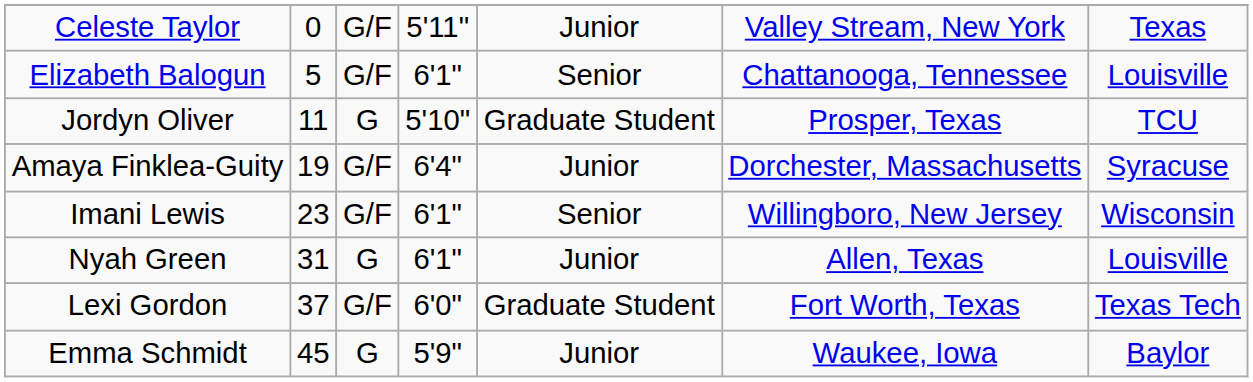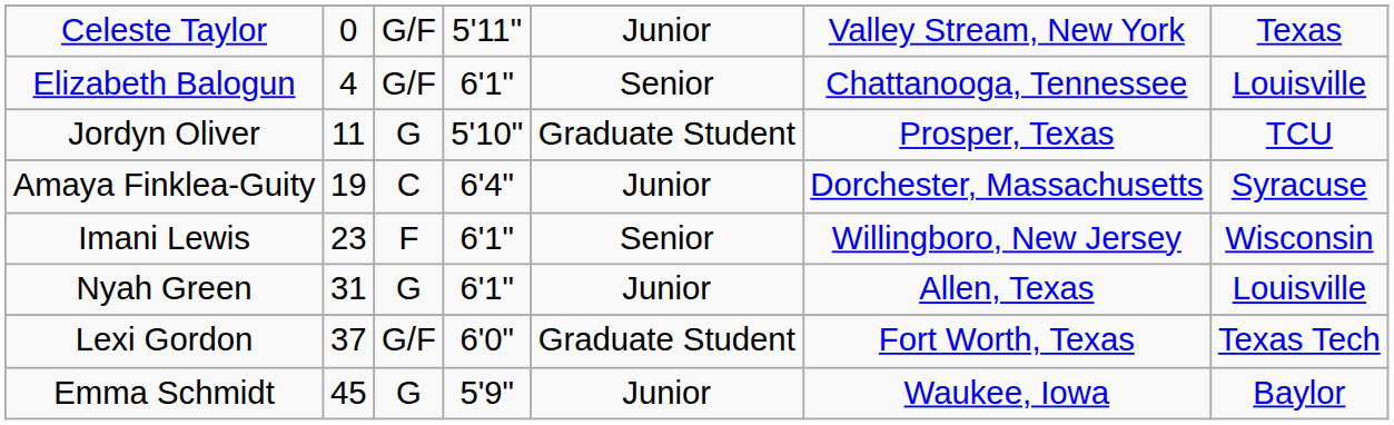Elizabeth Balogun | column 2: 5 -> 4
Amaya Finklea-Guity | column 3: G/F -> C
Imani Lewis | column 3: G/F -> F
